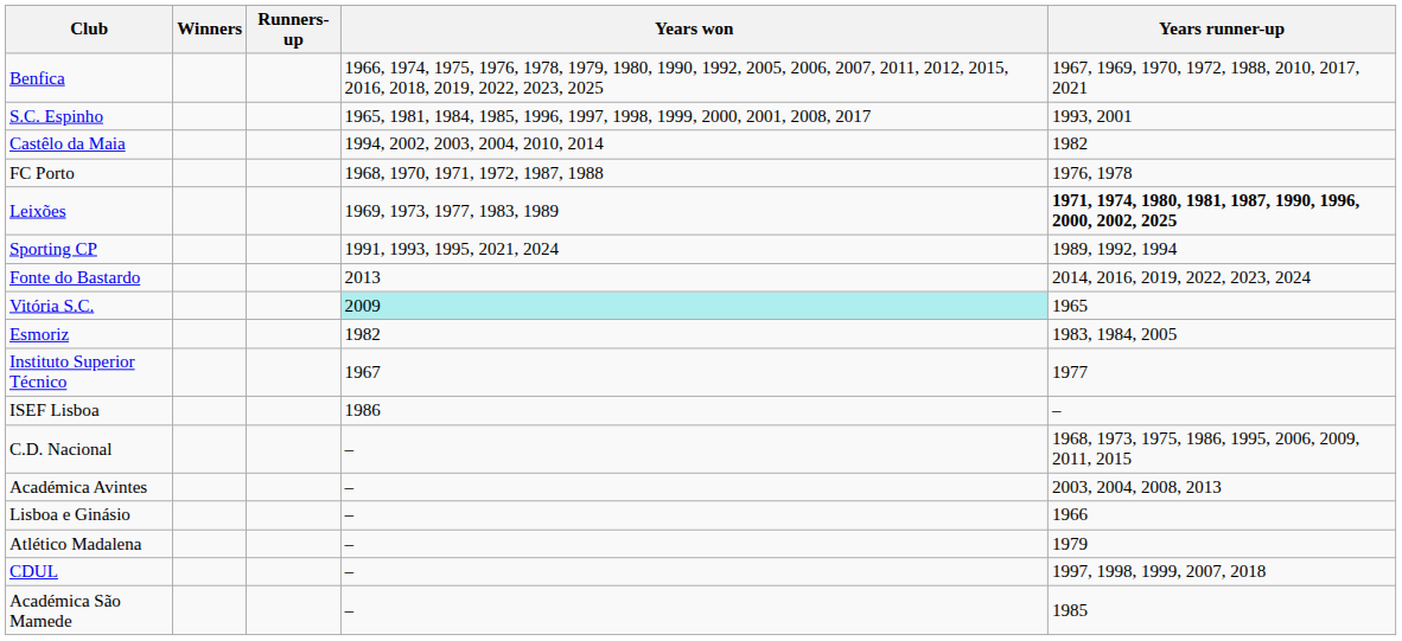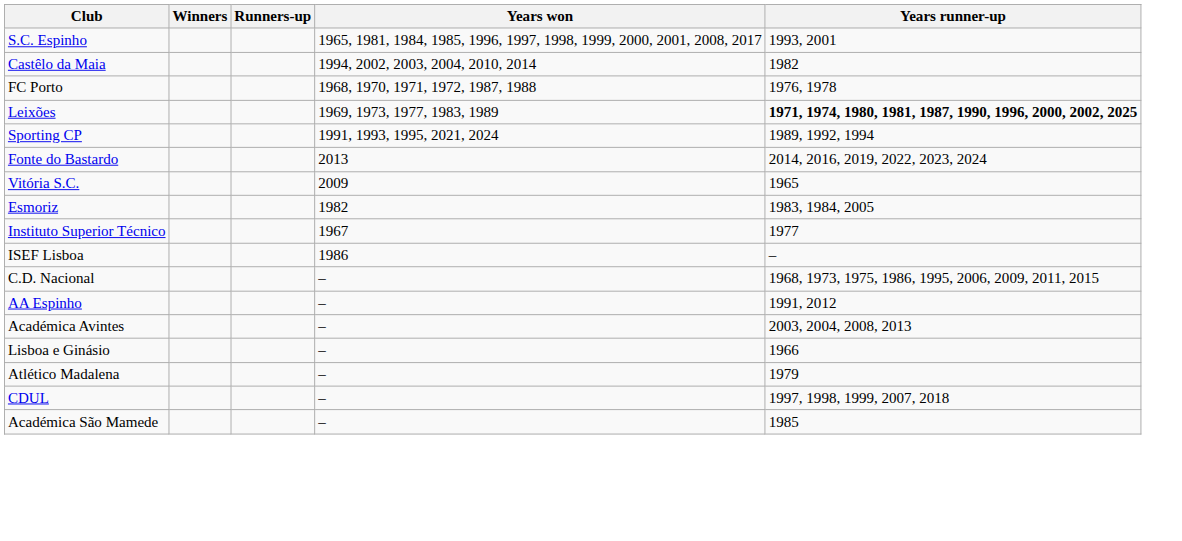- row: Benfica | 1966, 1974, 1975, 1976, 1978, 1979, 1980, 1990, 1992, 2005, 2006, 2007, 2011, 2012, 2015, 2016, 2018, 2019, 2022, 2023, 2025 | 1967, 1969, 1970, 1972, 1988, 2010, 2017, 2021
Vitória S.C. | Years won: paleturquoise background -> no background
+ row: AA Espinho | – | 1991, 2012
